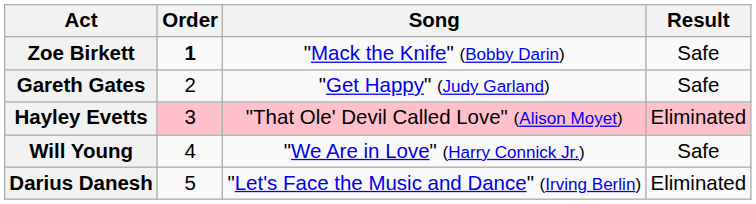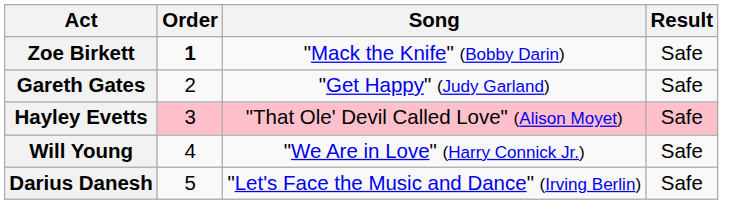Hayley Evetts | Result: Eliminated -> Safe
Darius Danesh | Result: Eliminated -> Safe
